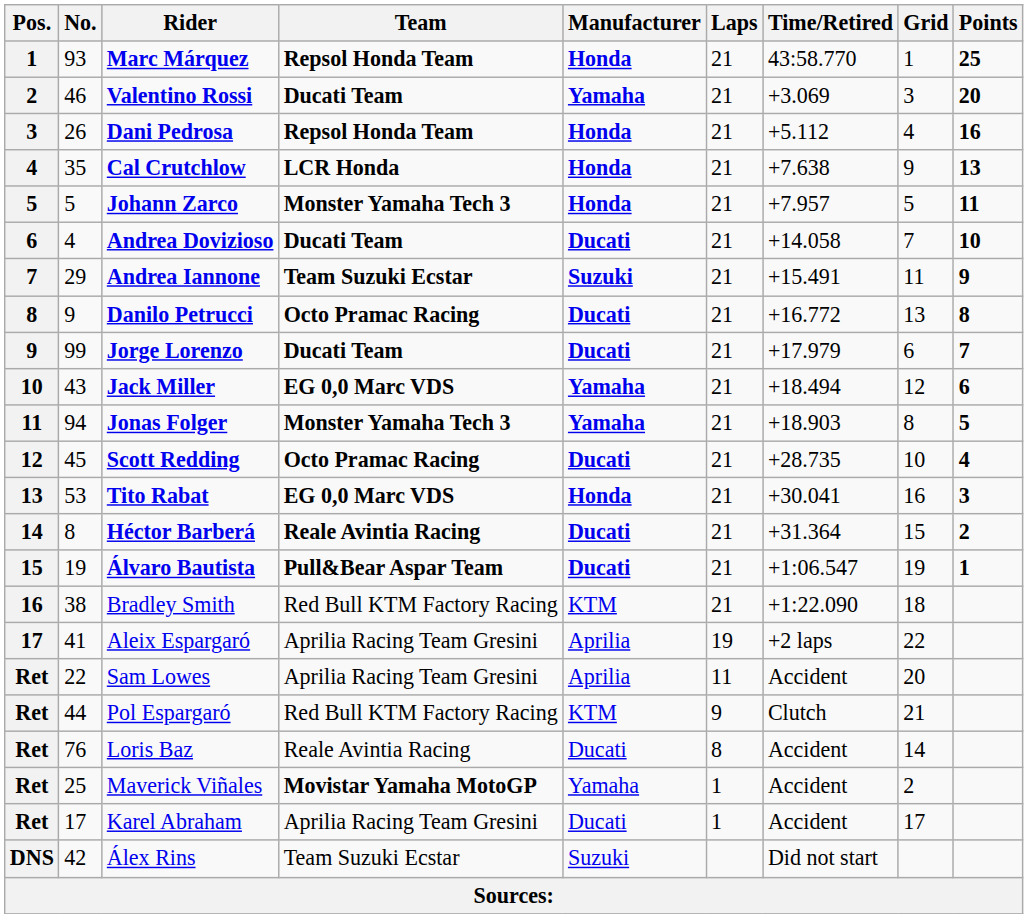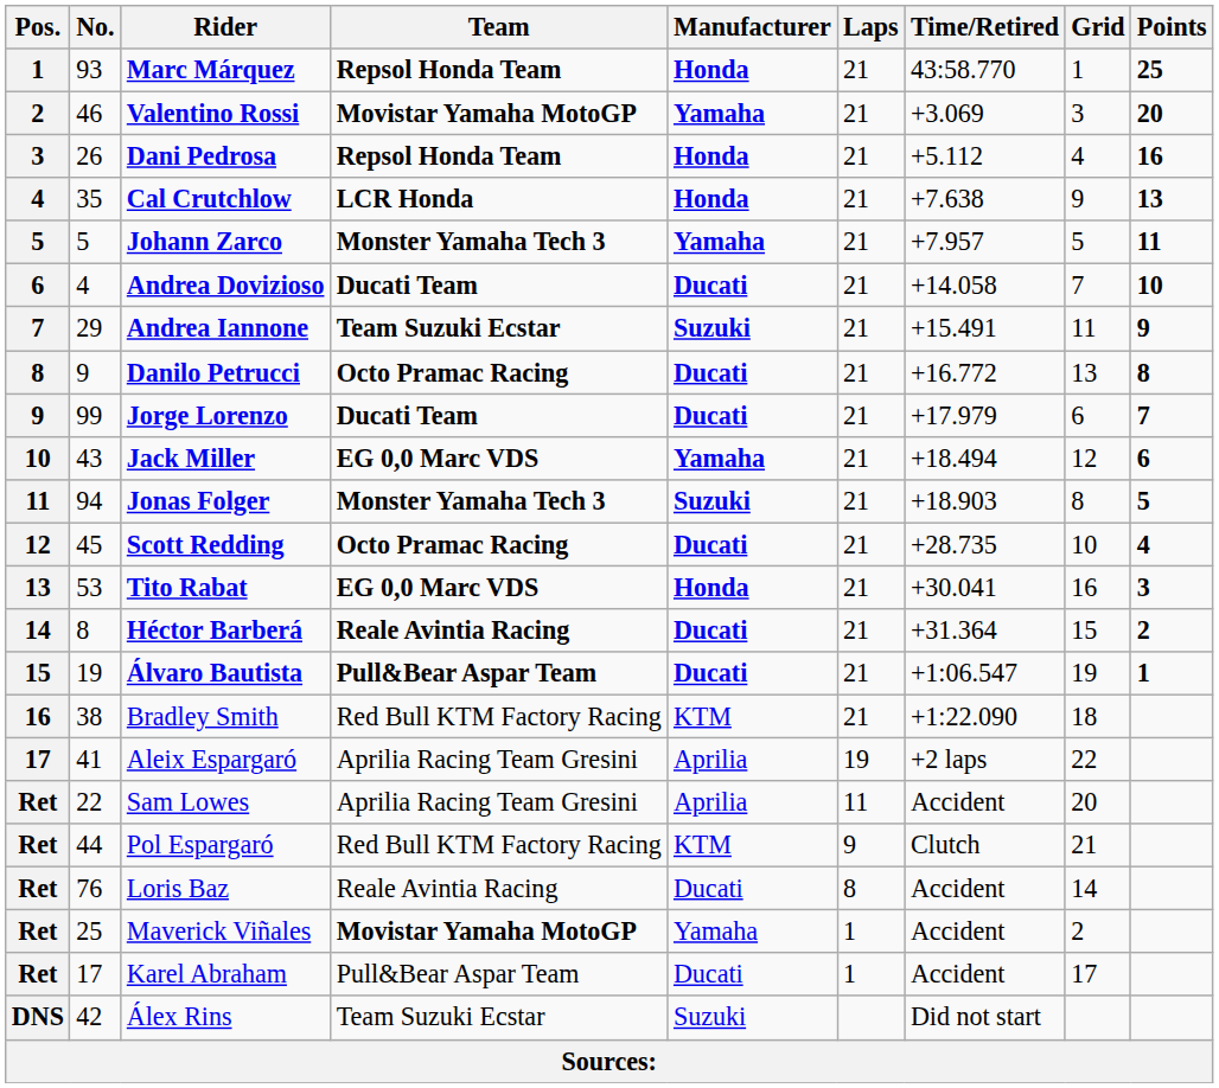Valentino Rossi | Team: Ducati Team -> Movistar Yamaha MotoGP
Johann Zarco | Manufacturer: Honda -> Yamaha
Jonas Folger | Manufacturer: Yamaha -> Suzuki
Karel Abraham | Team: Aprilia Racing Team Gresini -> Pull&Bear Aspar Team
